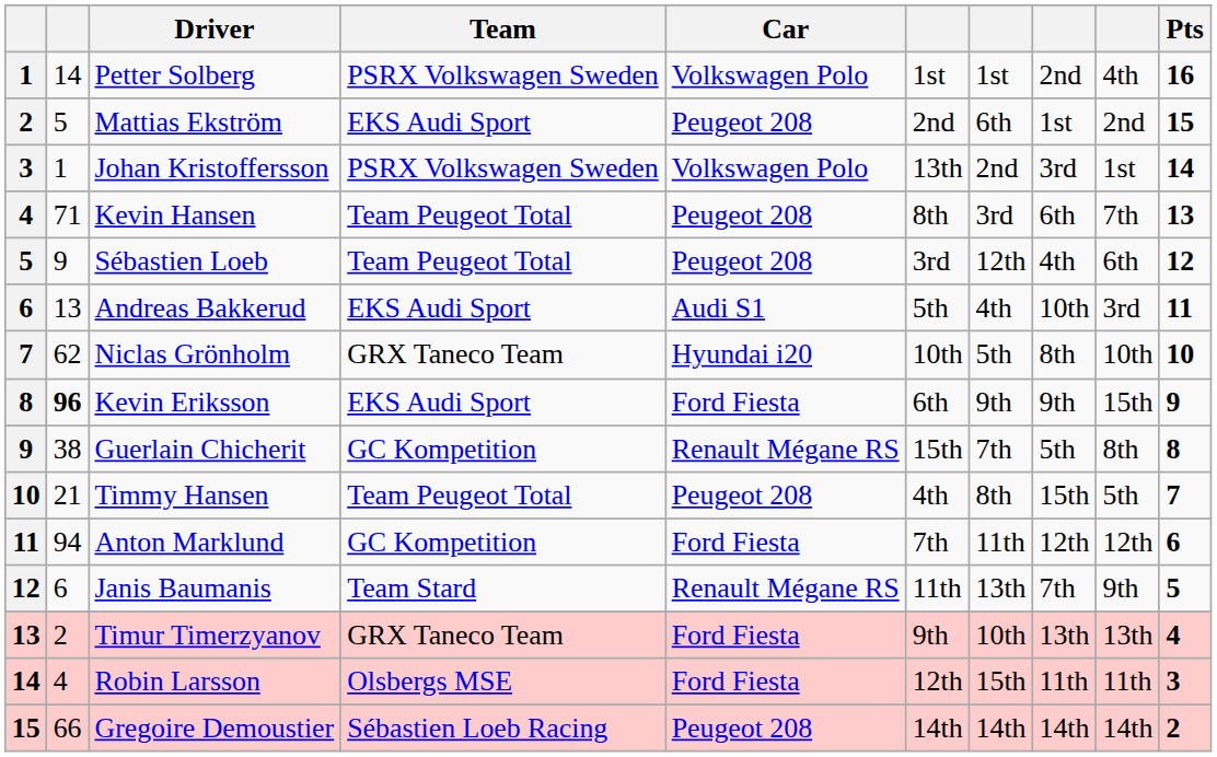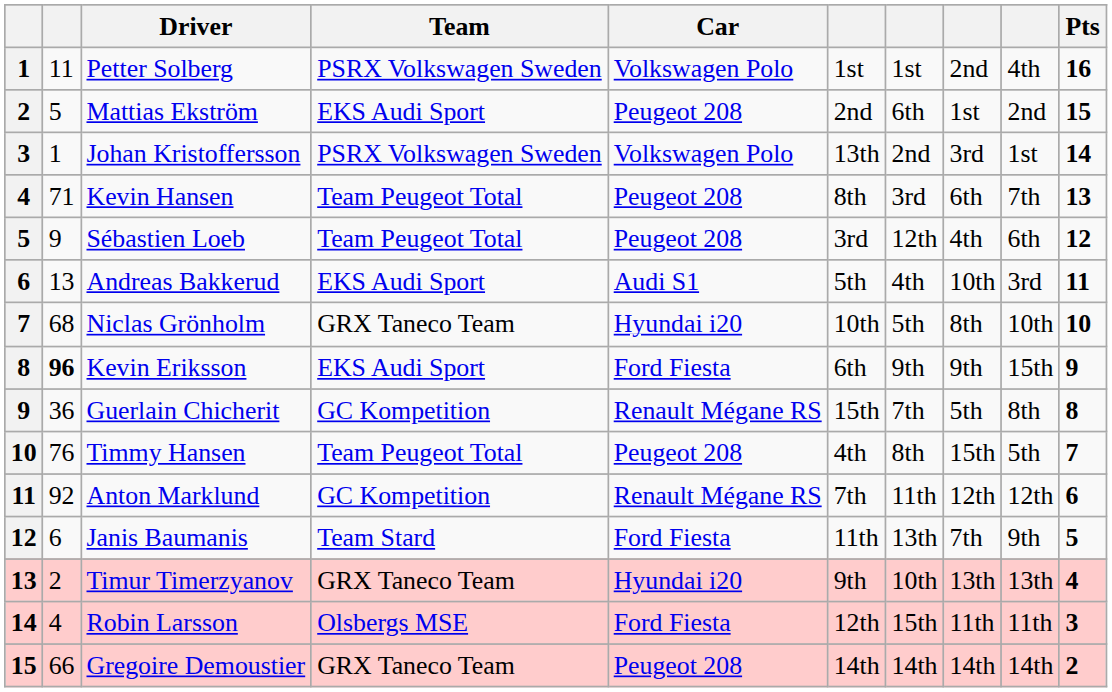Petter Solberg | column 2: 14 -> 11
Niclas Grönholm | column 2: 62 -> 68
Guerlain Chicherit | column 2: 38 -> 36
Timmy Hansen | column 2: 21 -> 76
Anton Marklund | column 2: 94 -> 92
Anton Marklund | Car: Ford Fiesta -> Renault Mégane RS
Janis Baumanis | Car: Renault Mégane RS -> Ford Fiesta
Timur Timerzyanov | Car: Ford Fiesta -> Hyundai i20
Gregoire Demoustier | Team: Sébastien Loeb Racing -> GRX Taneco Team
